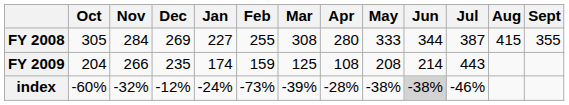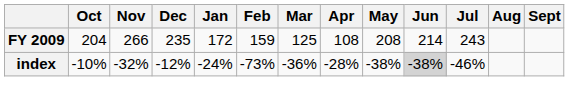- row: FY 2008 | 305 | 284 | 269 | 227 | 255 | 308 | 280 | 333 | 344 | 387 | 415 | 355
FY 2009 | Jan: 174 -> 172
FY 2009 | Jul: 443 -> 243
index | Oct: -60% -> -10%
index | Mar: -39% -> -36%
